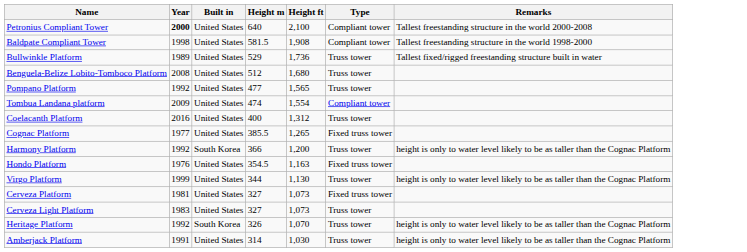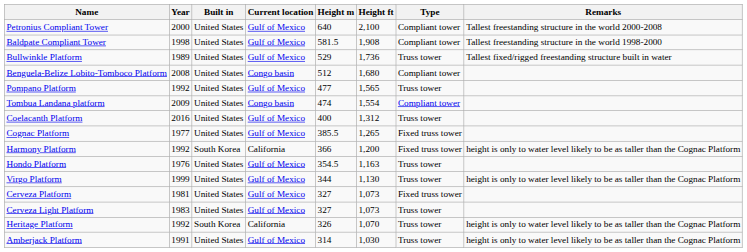+ column: Current location | Gulf of Mexico | Gulf of Mexico | Gulf of Mexico | Congo basin | Gulf of Mexico | Congo basin | Gulf of Mexico | Gulf of Mexico | California | Gulf of Mexico | Gulf of Mexico | Gulf of Mexico | Gulf of Mexico | California | Gulf of Mexico
Petronius Compliant Tower | Year: bold -> normal
Benguela-Belize Lobito-Tomboco Platform | Type: Truss tower -> Compliant tower
Harmony Platform | Type: Truss tower -> Fixed truss tower
Hondo Platform | Type: Fixed truss tower -> Truss tower
